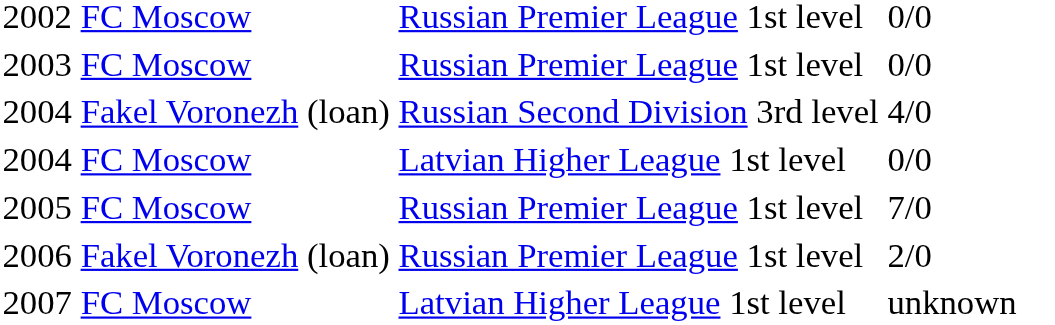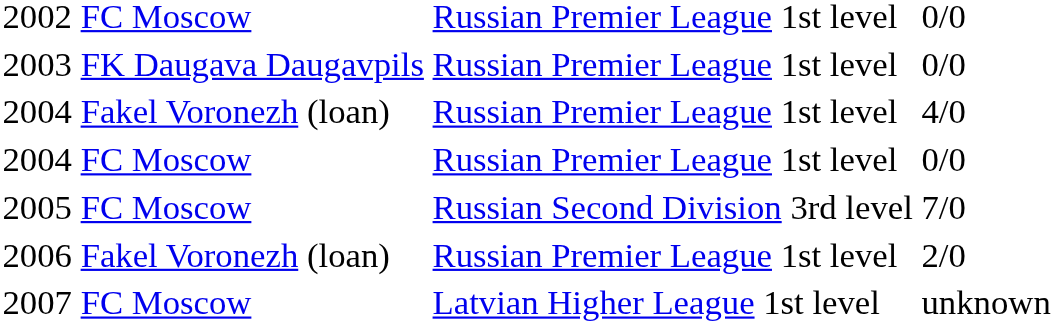2003 | column 2: FC Moscow -> FK Daugava Daugavpils
2004 / 4/0 | column 3: Russian Second Division 3rd level -> Russian Premier League 1st level
2004 / 0/0 | column 3: Latvian Higher League 1st level -> Russian Premier League 1st level
2005 | column 3: Russian Premier League 1st level -> Russian Second Division 3rd level
